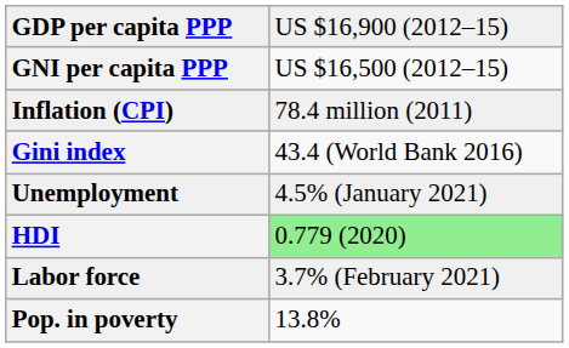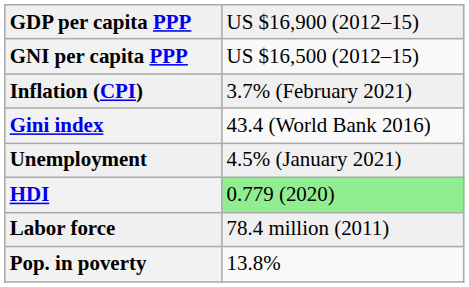Inflation (CPI) | column 2: 78.4 million (2011) -> 3.7% (February 2021)
Labor force | column 2: 3.7% (February 2021) -> 78.4 million (2011)
